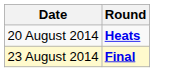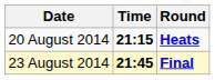+ column: Time | 21:15 | 21:45
